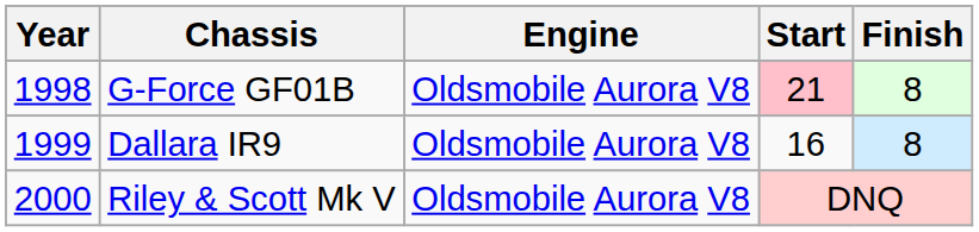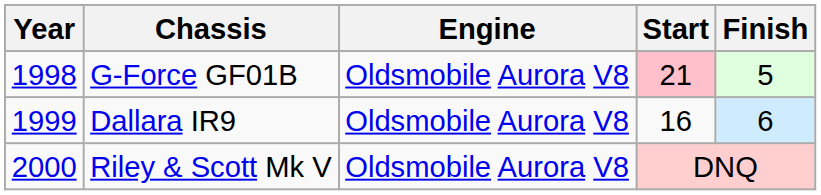G-Force GF01B | Finish: 8 -> 5
Dallara IR9 | Finish: 8 -> 6
